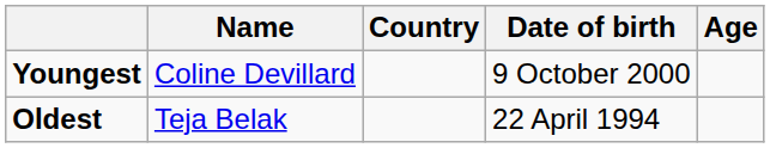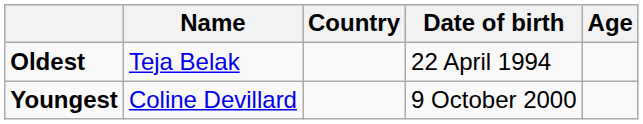rows swapped: Youngest <-> Oldest
